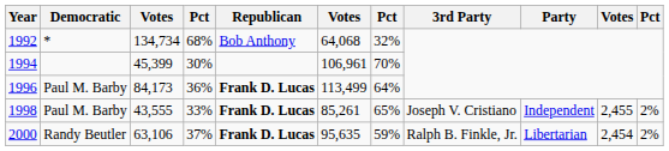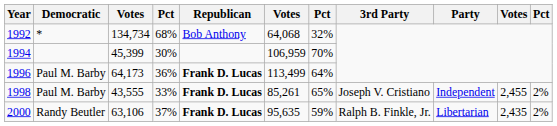1994 | column 6: 106,961 -> 106,959
1996 | column 3: 84,173 -> 64,173
2000 | column 10: 2,454 -> 2,435
